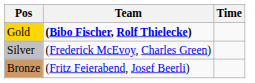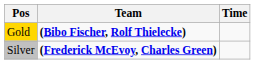Silver | Team: normal -> bold
- row: Bronze | (Fritz Feierabend, Josef Beerli)
